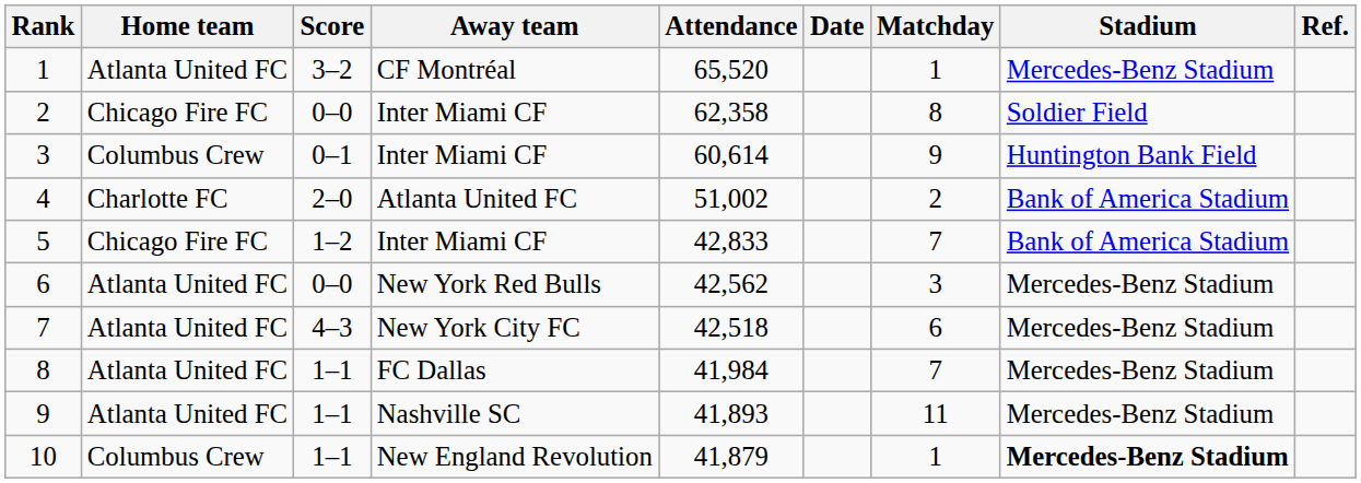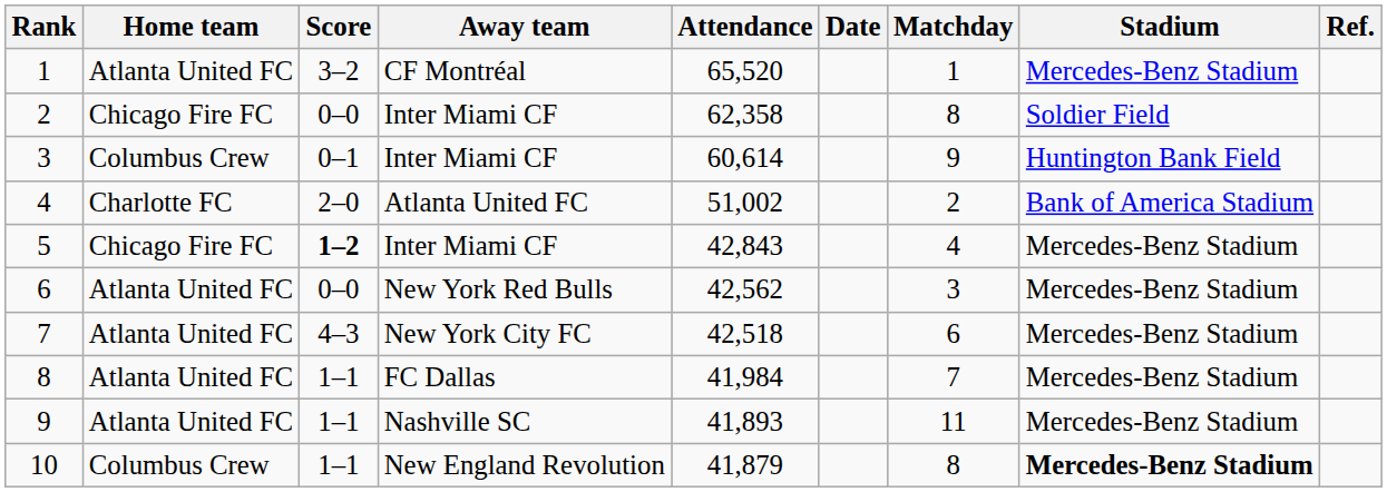5 | Score: normal -> bold
5 | Attendance: 42,833 -> 42,843
5 | Matchday: 7 -> 4
5 | Stadium: Bank of America Stadium -> Mercedes-Benz Stadium
10 | Matchday: 1 -> 8
